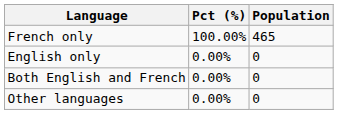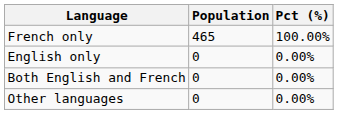columns swapped: Population <-> Pct (%)
